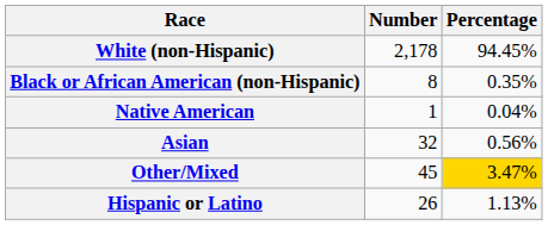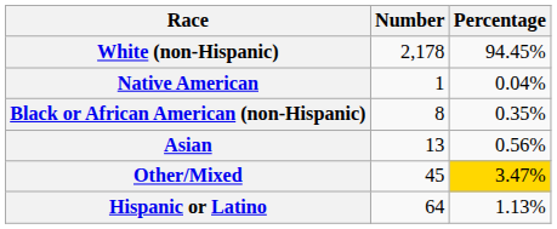rows swapped: Black or African American (non-Hispanic) <-> Native American
Asian | Number: 32 -> 13
Hispanic or Latino | Number: 26 -> 64
